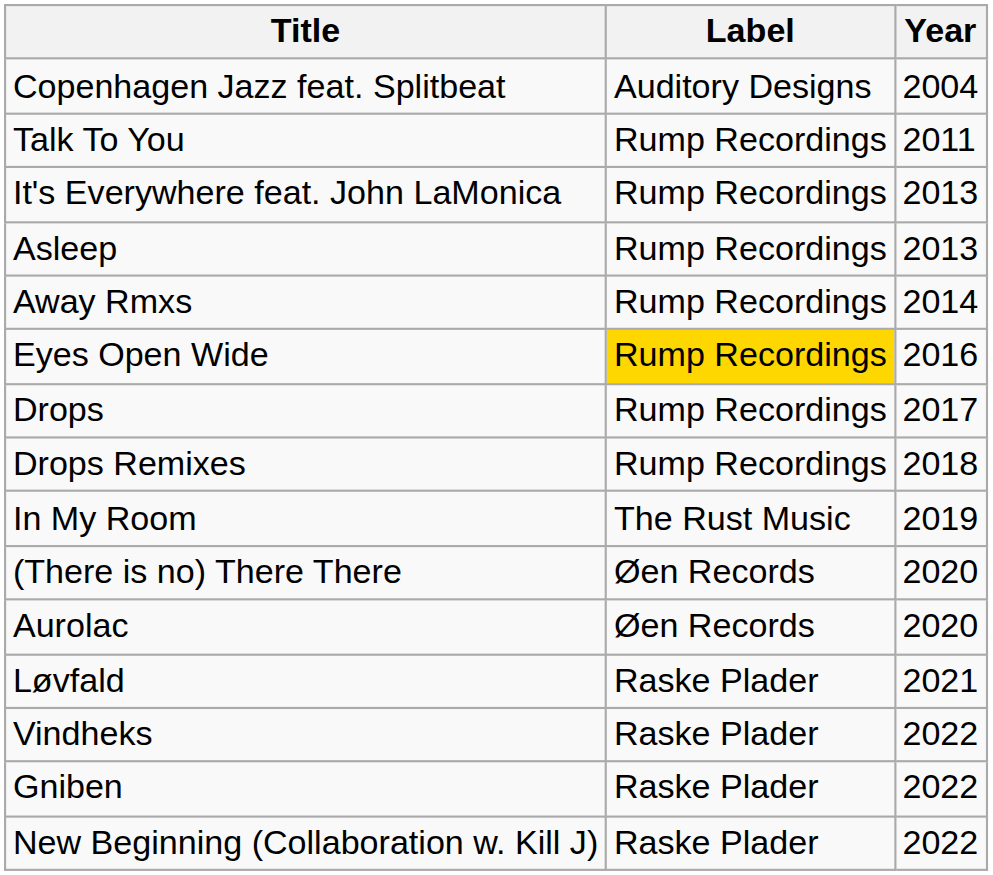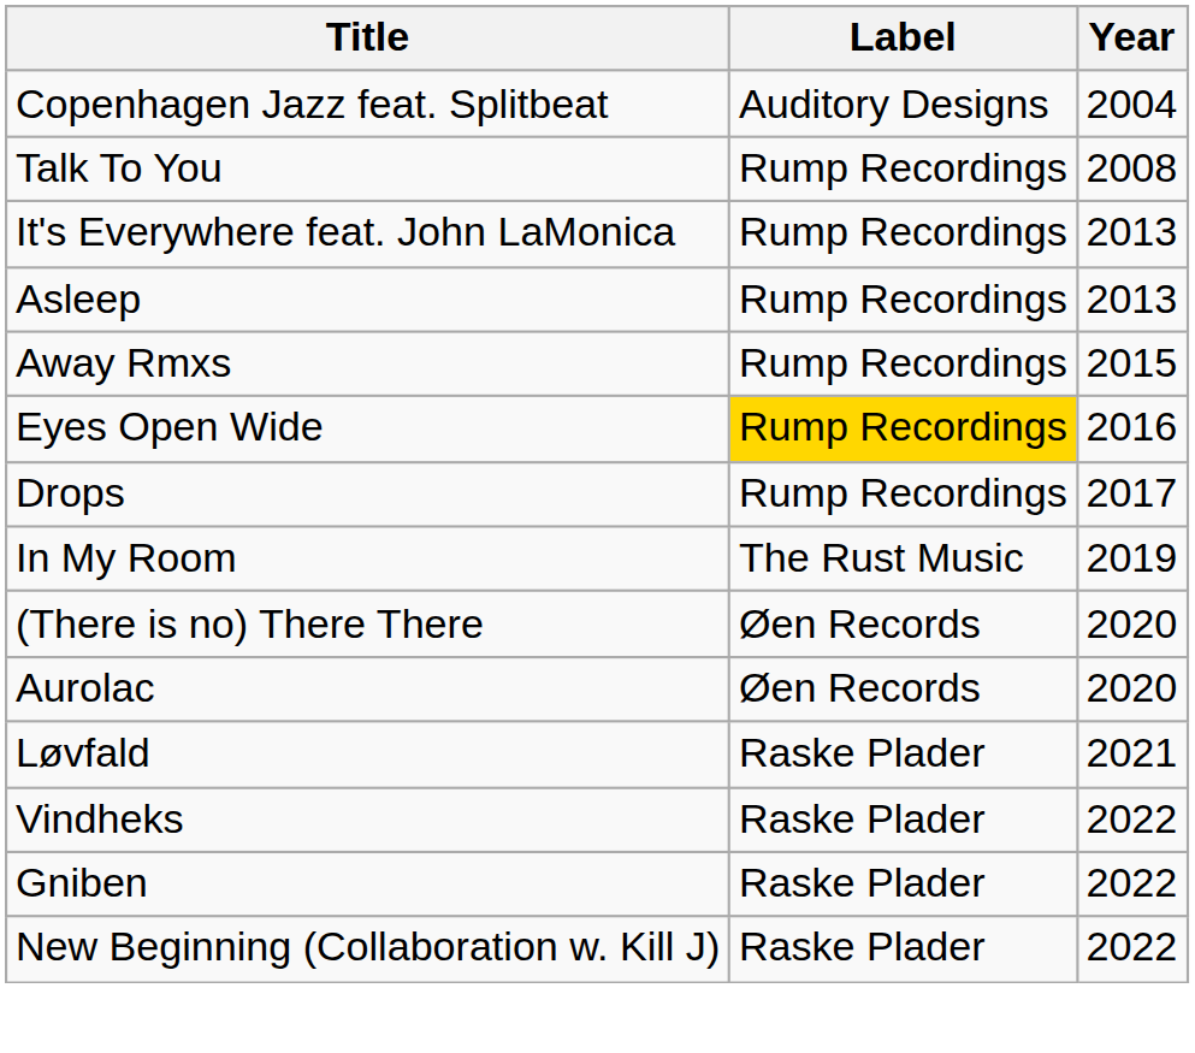Talk To You | Year: 2011 -> 2008
Away Rmxs | Year: 2014 -> 2015
- row: Drops Remixes | Rump Recordings | 2018
